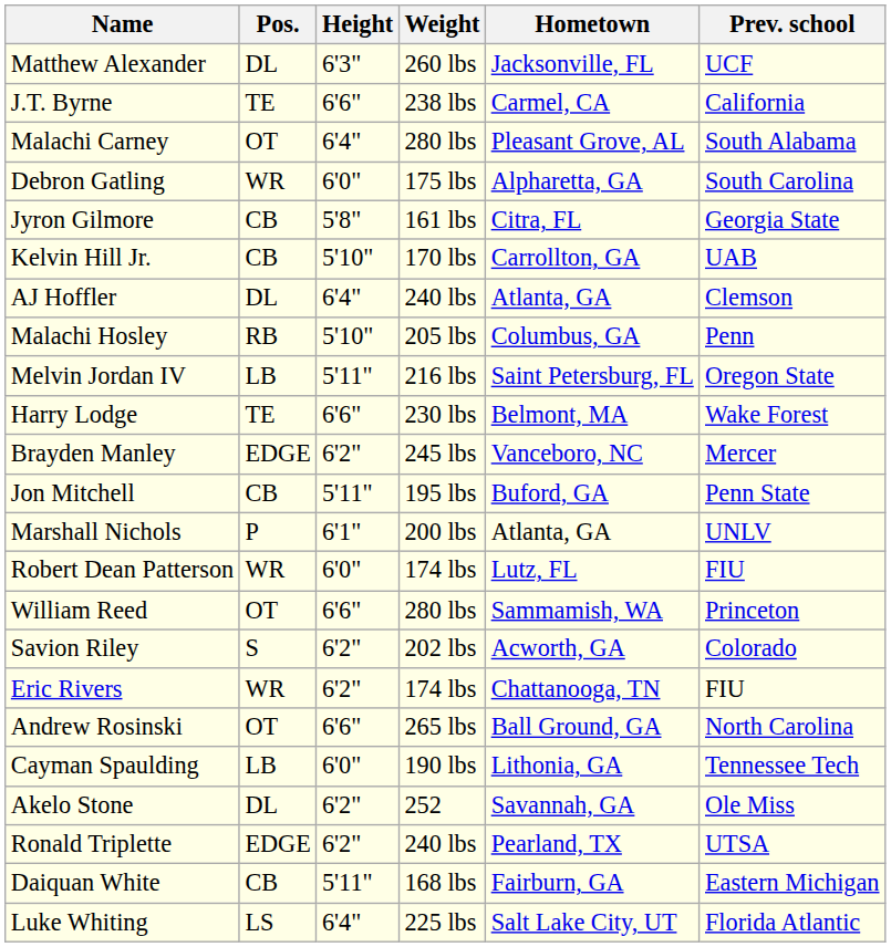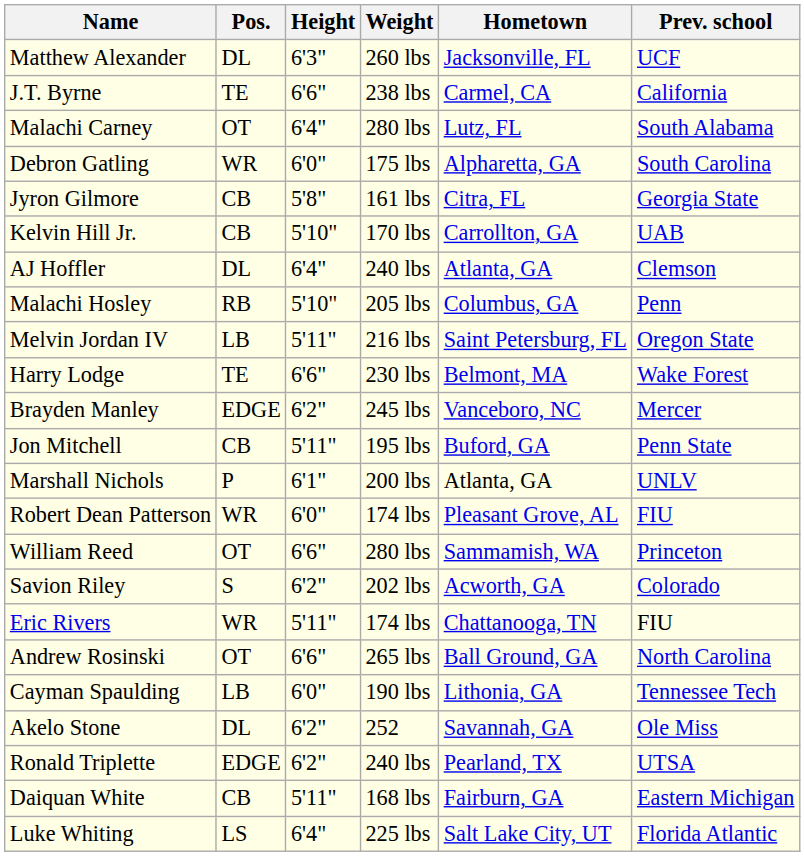Malachi Carney | Hometown: Pleasant Grove, AL -> Lutz, FL
Robert Dean Patterson | Hometown: Lutz, FL -> Pleasant Grove, AL
Eric Rivers | Height: 6'2" -> 5'11"
